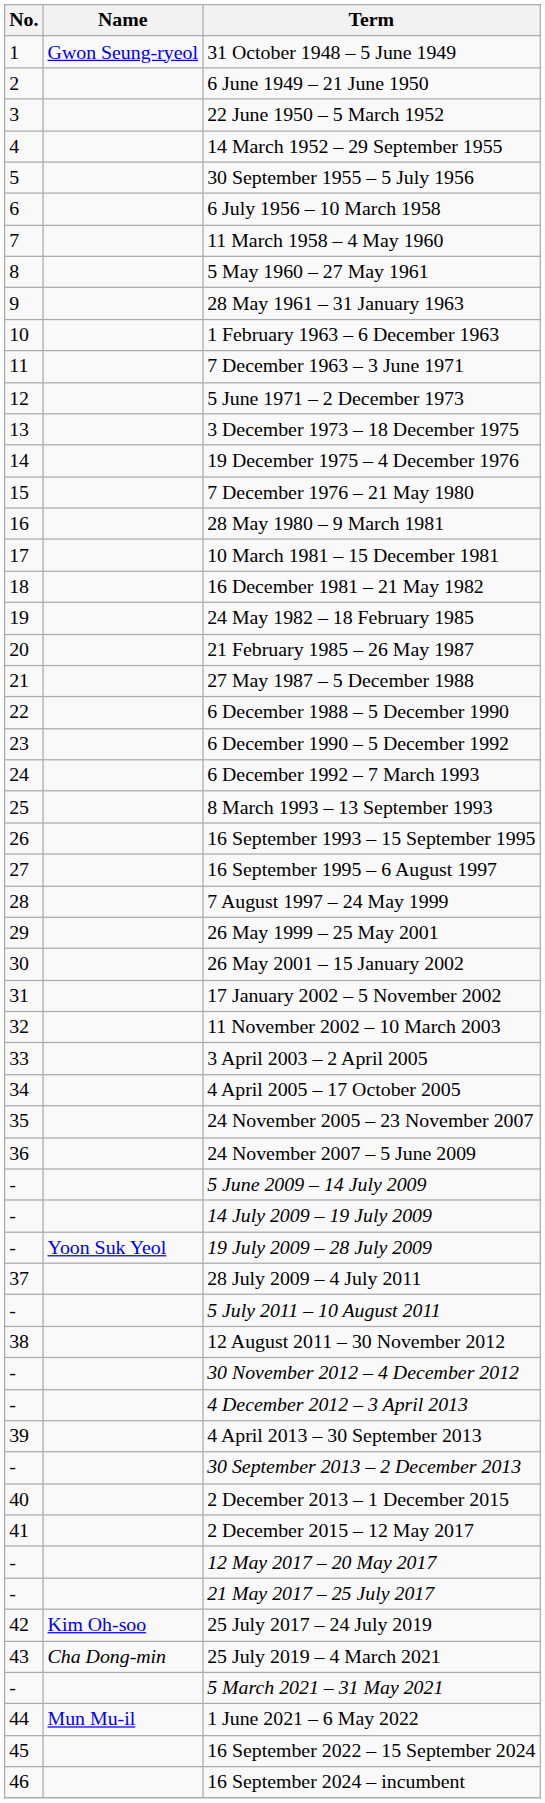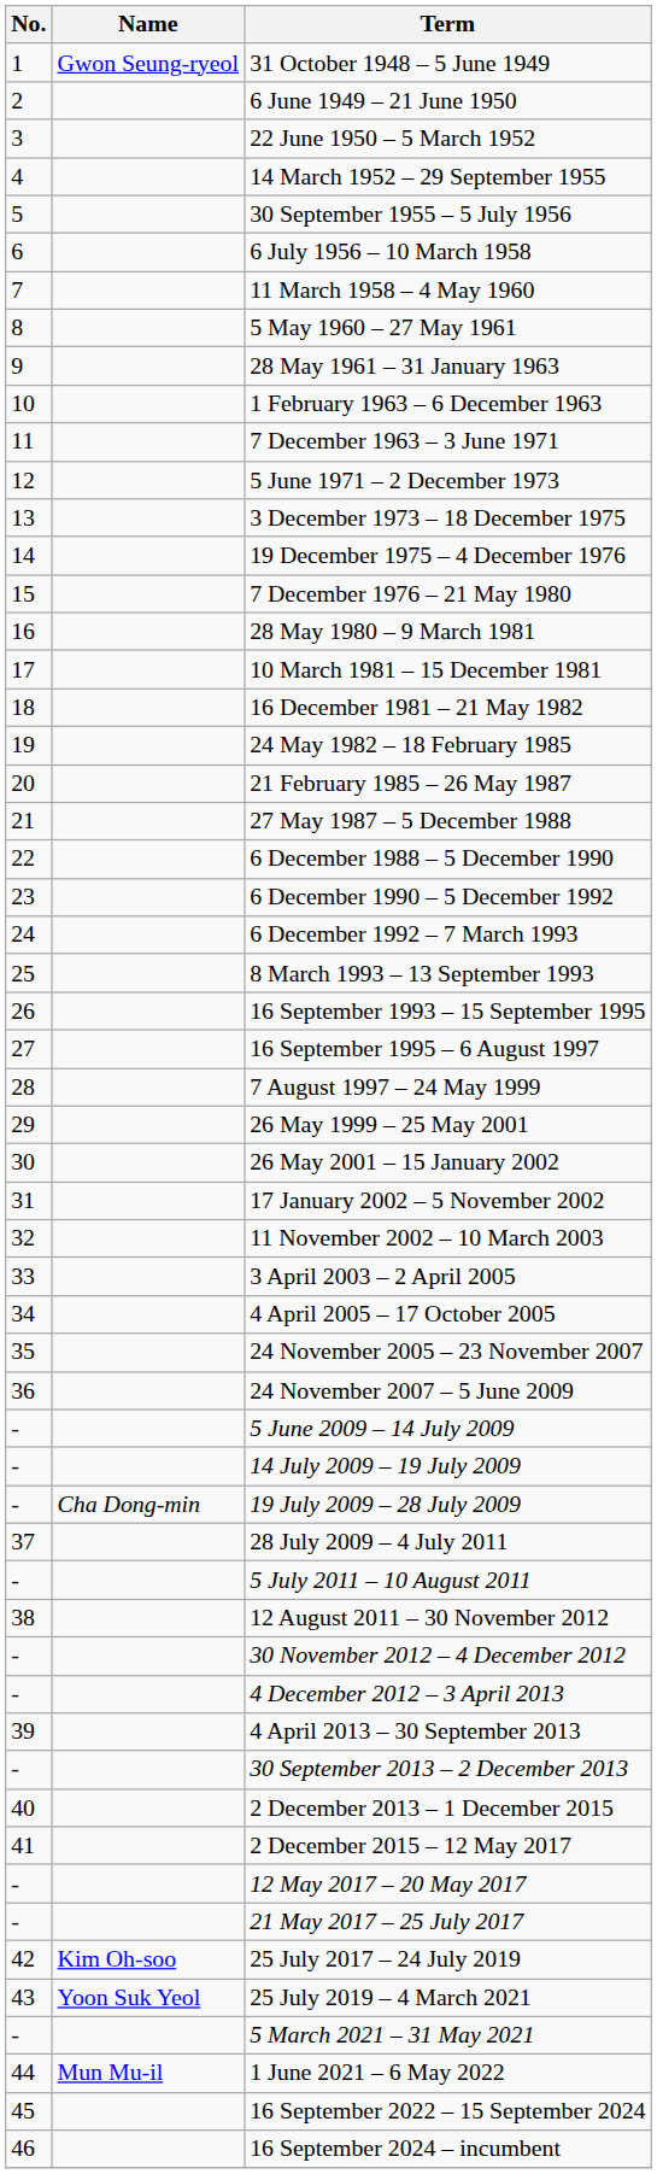19 July 2009 – 28 July 2009 | Name: Yoon Suk Yeol -> Cha Dong-min
25 July 2019 – 4 March 2021 | Name: Cha Dong-min -> Yoon Suk Yeol
